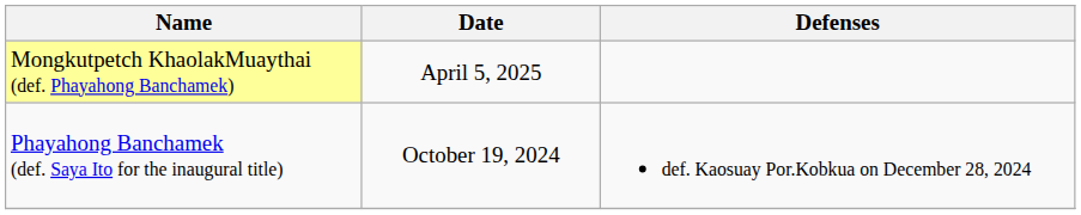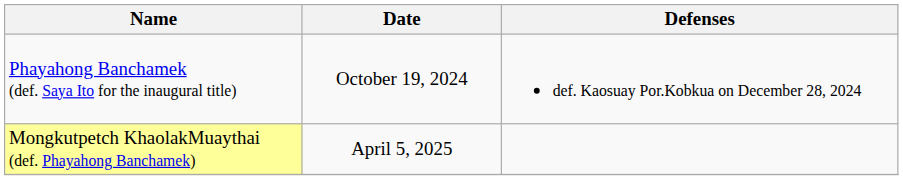rows swapped: Phayahong Banchamek (def. Saya Ito for the inaugural title) <-> Mongkutpetch KhaolakMuaythai (def. Phayahong Banchamek)
